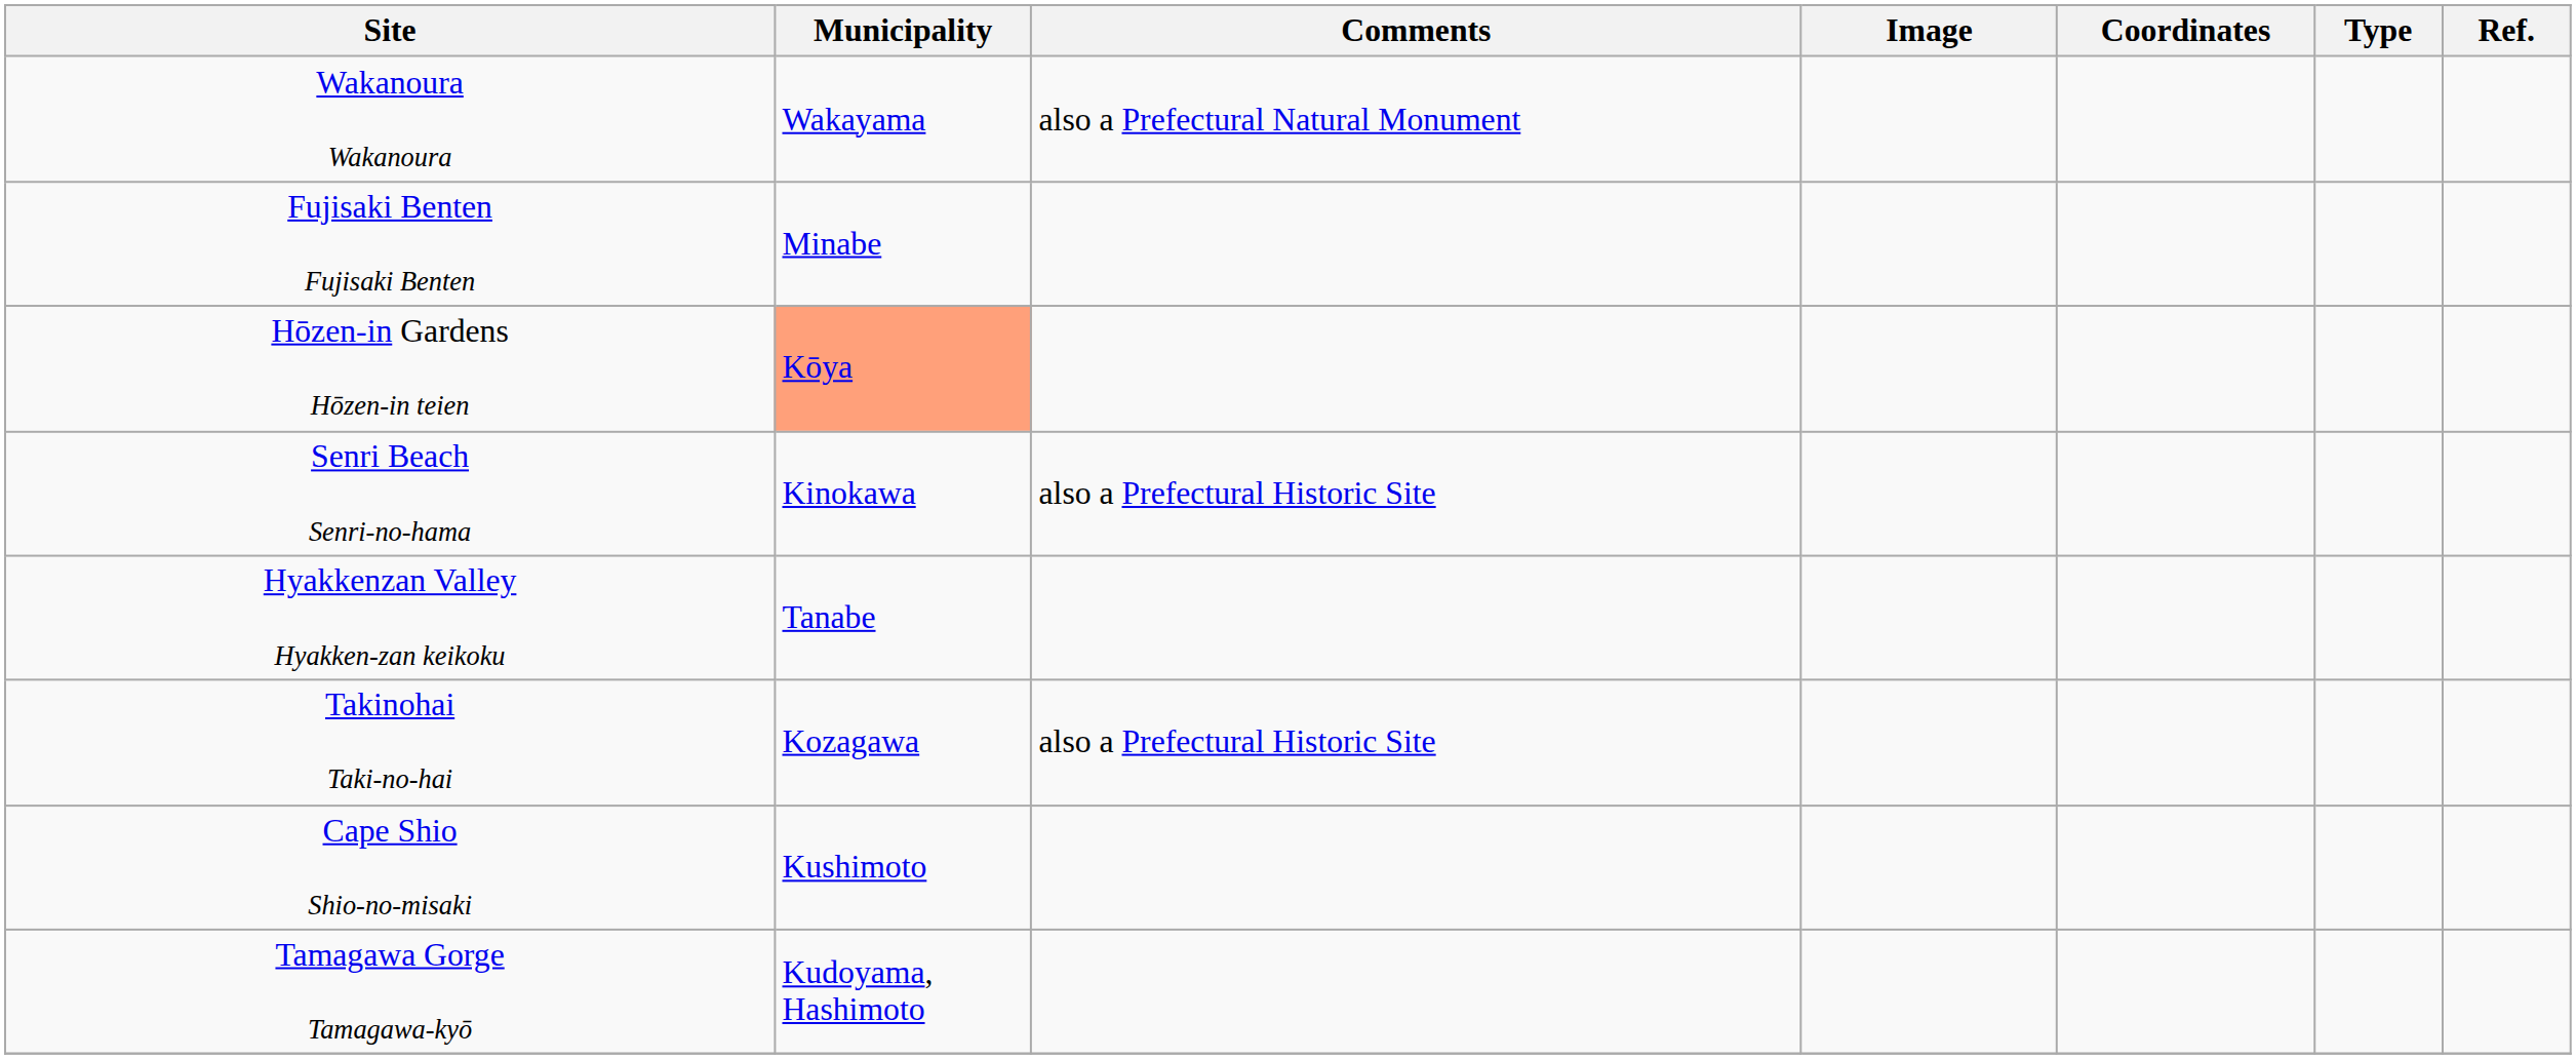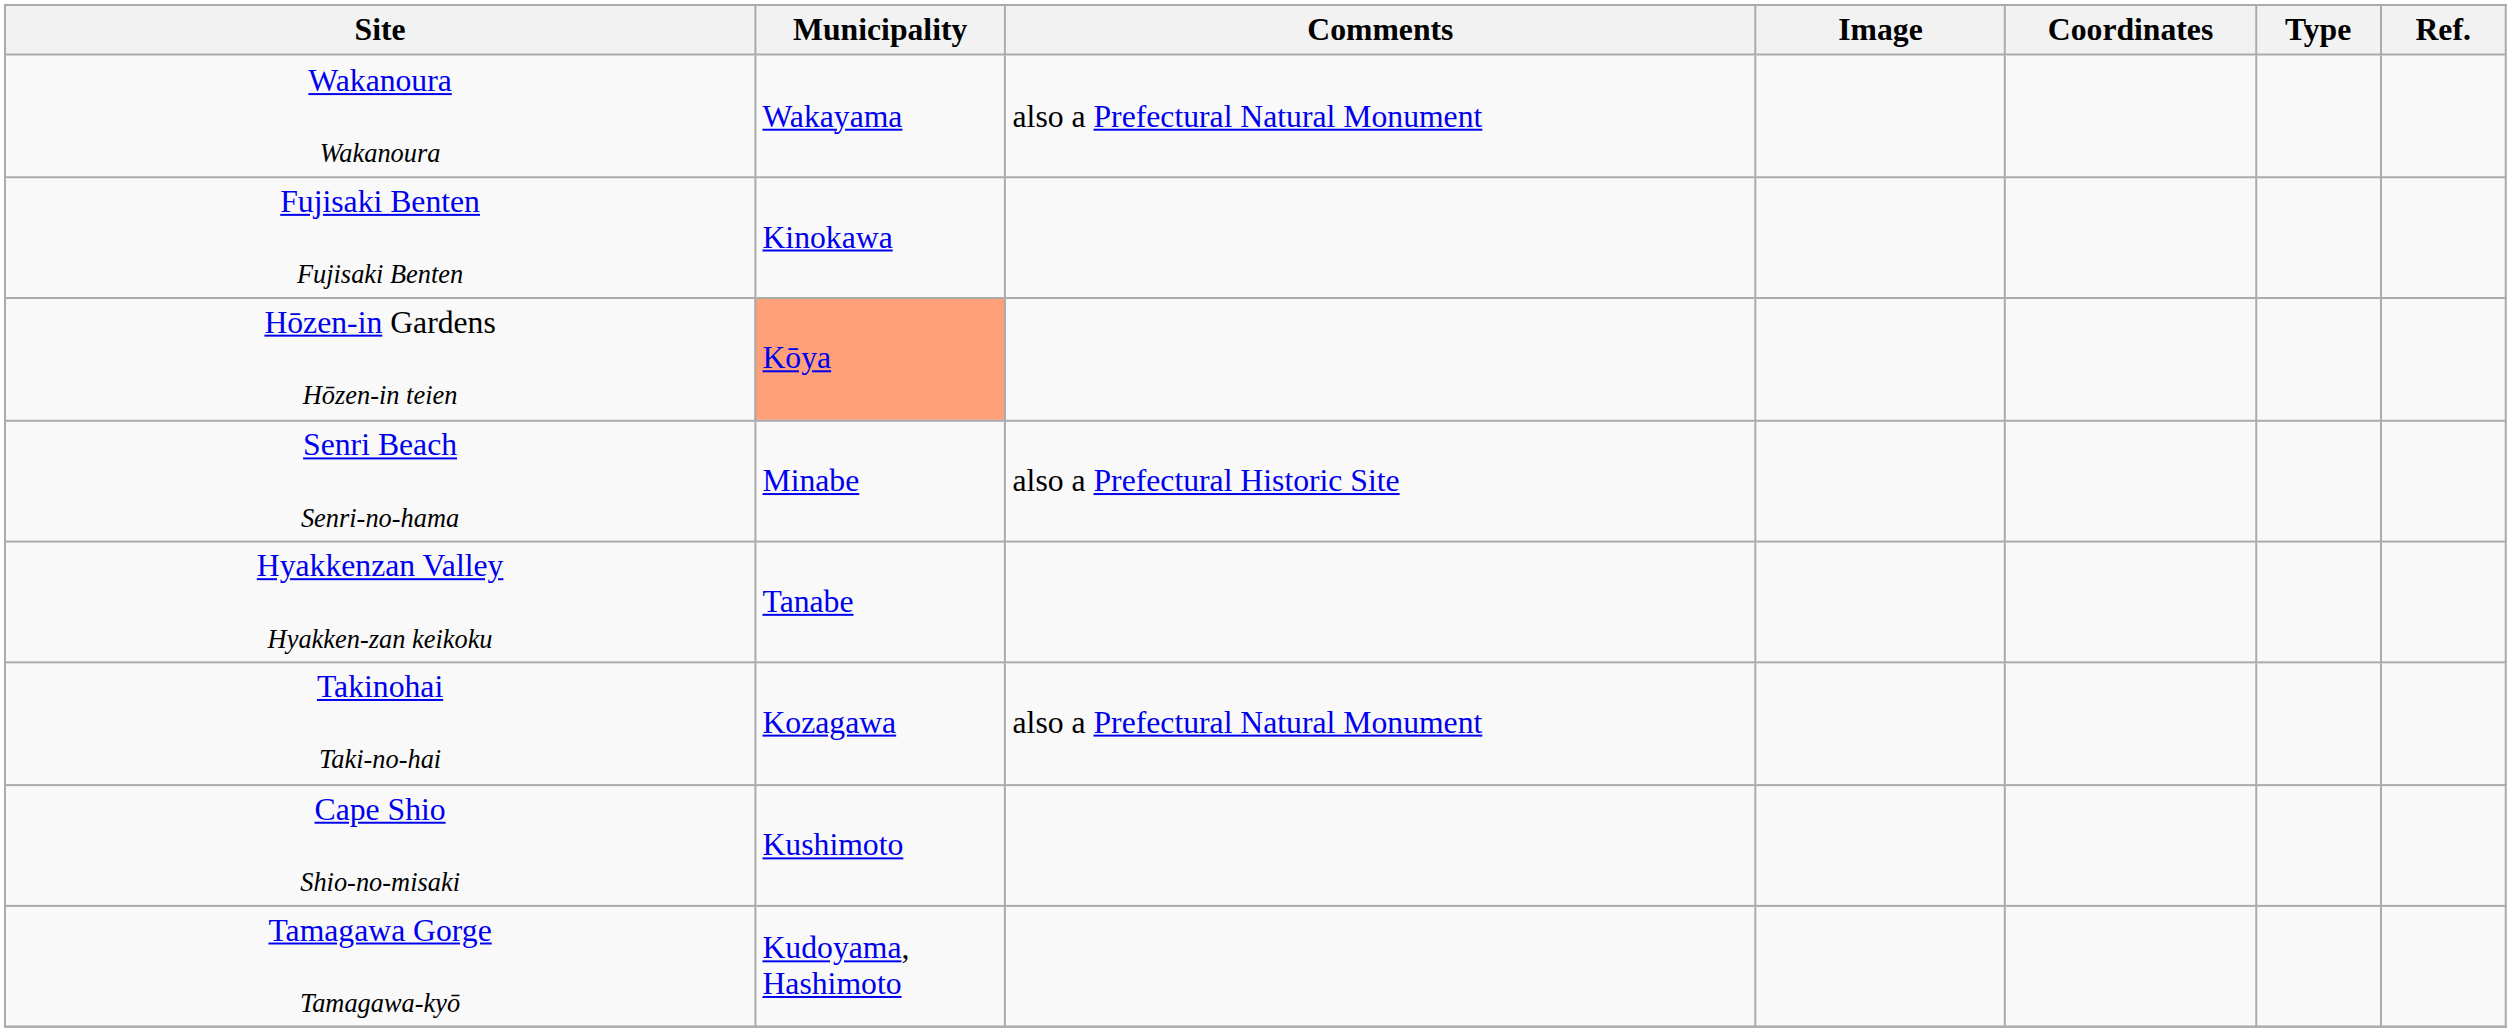Fujisaki Benten Fujisaki Benten | Municipality: Minabe -> Kinokawa
Senri Beach Senri-no-hama | Municipality: Kinokawa -> Minabe
Takinohai Taki-no-hai | Comments: also a Prefectural Historic Site -> also a Prefectural Natural Monument
